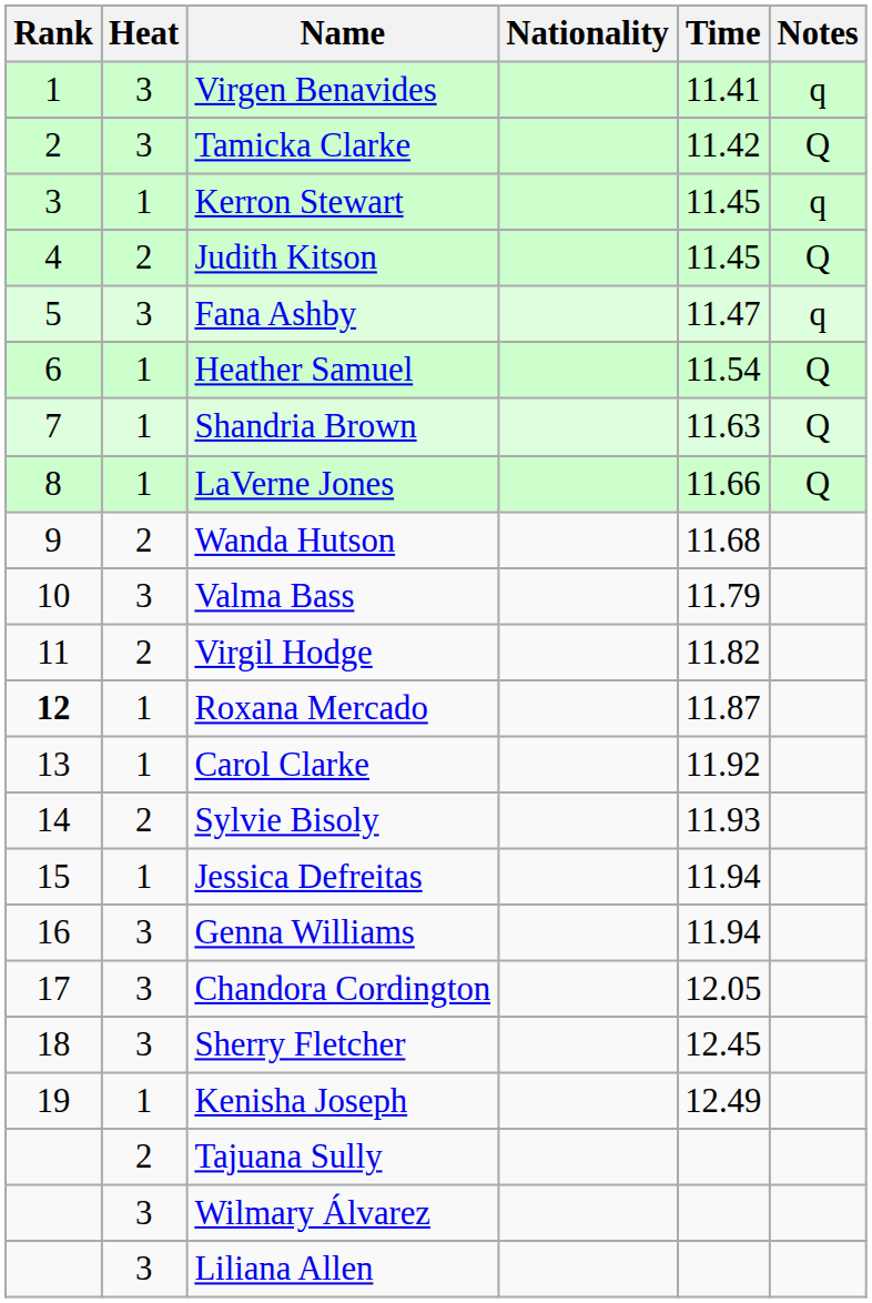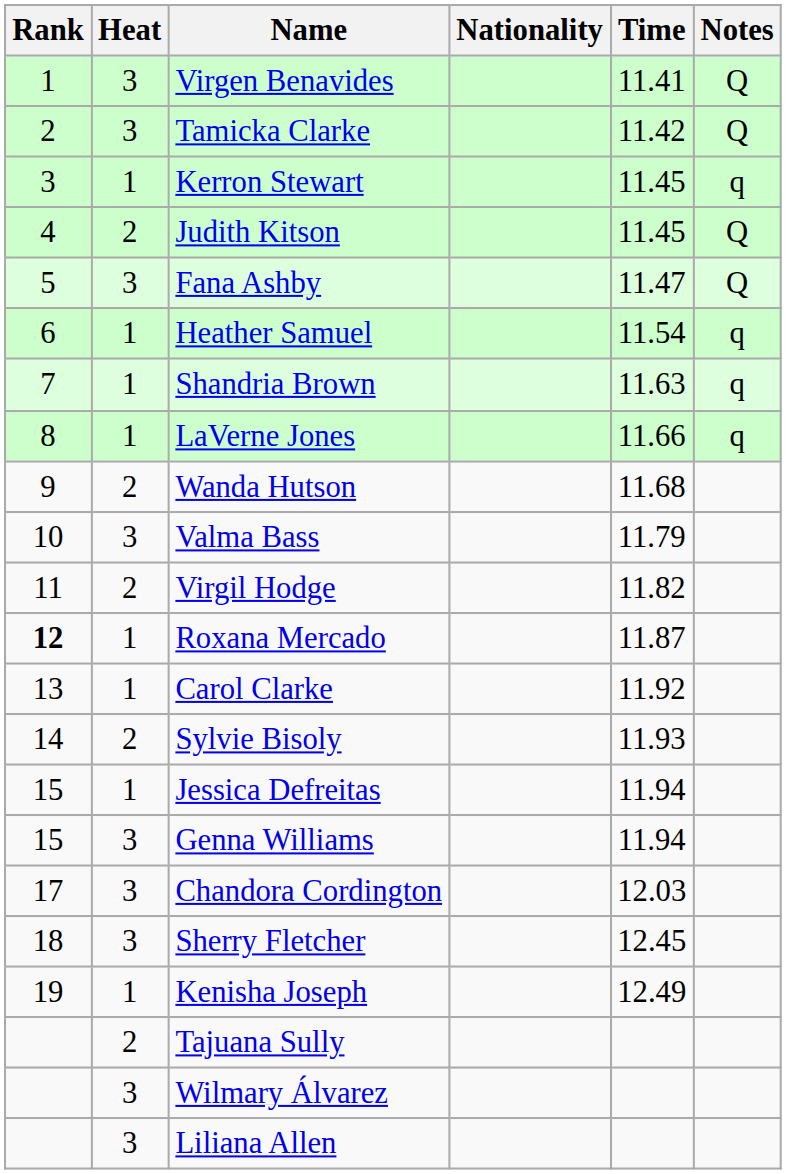Virgen Benavides | Notes: q -> Q
Fana Ashby | Notes: q -> Q
Heather Samuel | Notes: Q -> q
Shandria Brown | Notes: Q -> q
LaVerne Jones | Notes: Q -> q
Genna Williams | Rank: 16 -> 15
Chandora Cordington | Time: 12.05 -> 12.03
